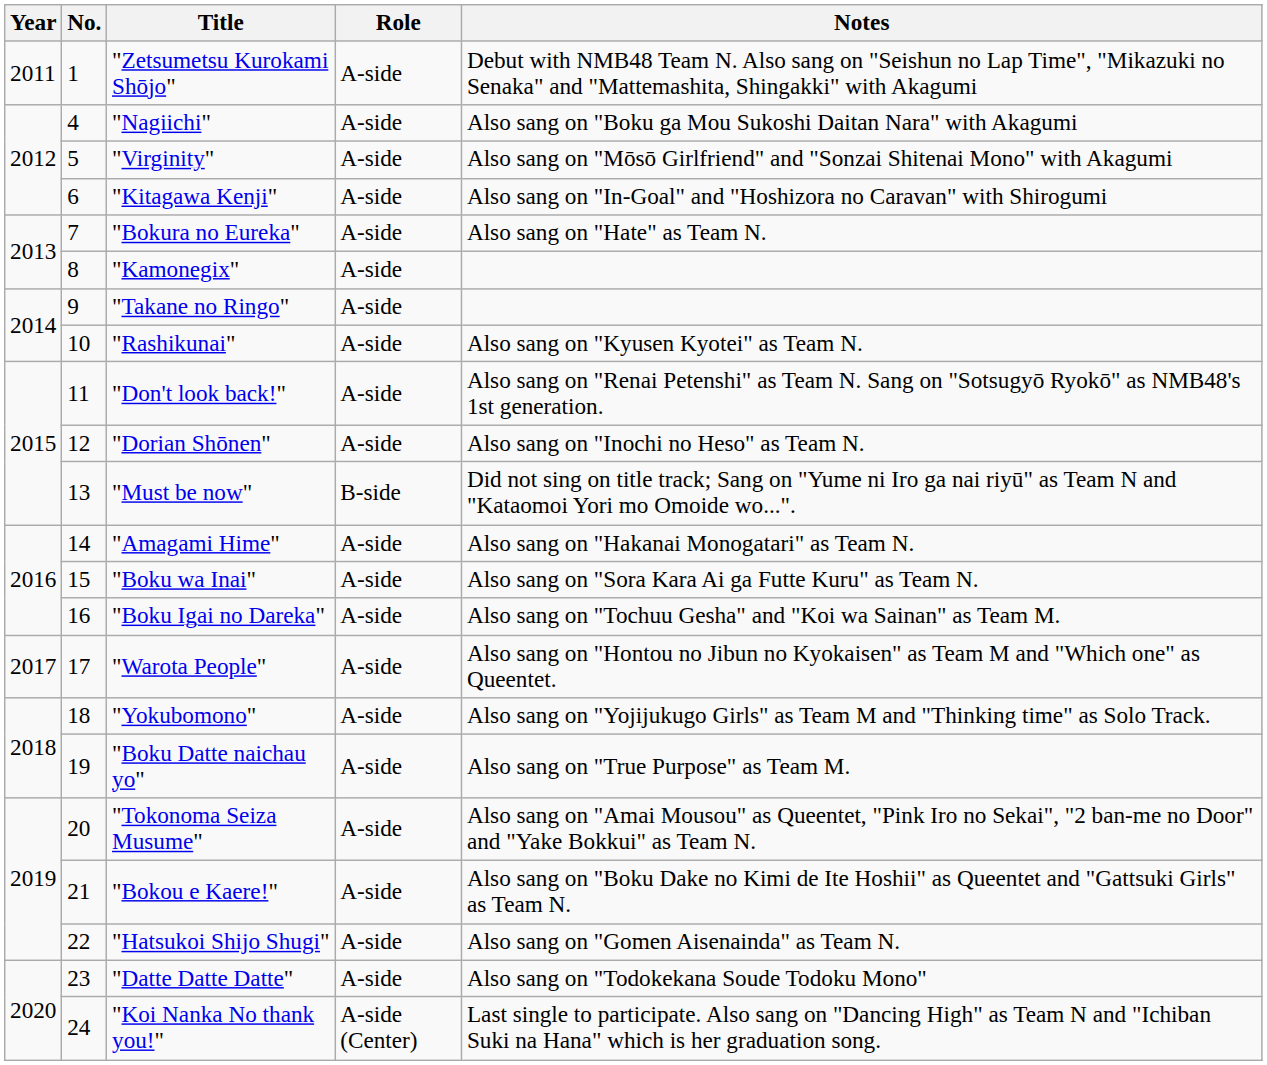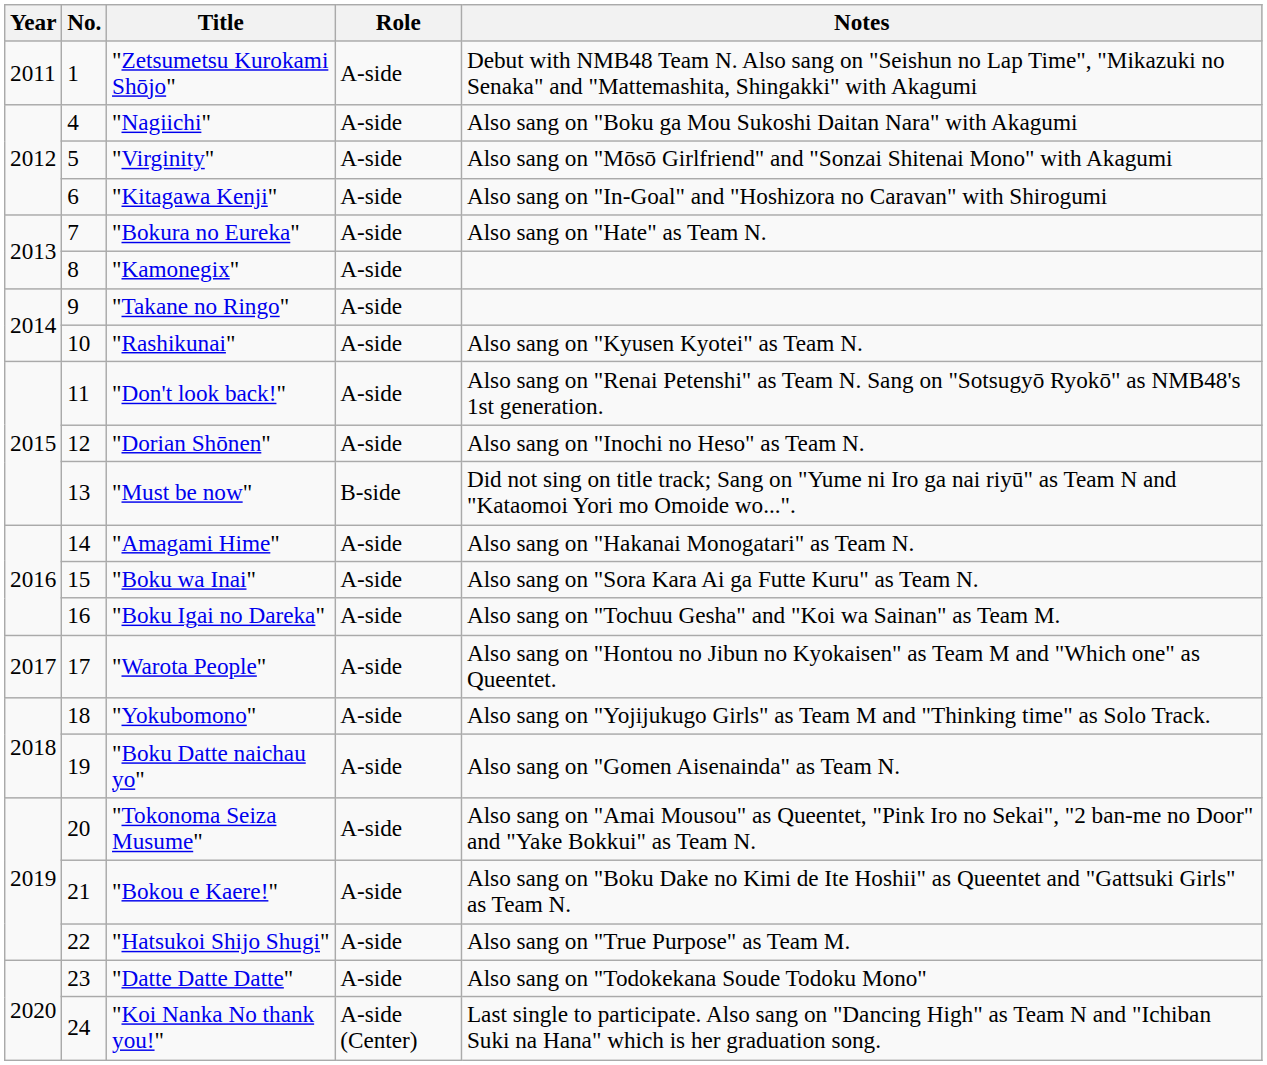"Boku Datte naichau yo" | Notes: Also sang on "True Purpose" as Team M. -> Also sang on "Gomen Aisenainda" as Team N.
"Hatsukoi Shijo Shugi" | Notes: Also sang on "Gomen Aisenainda" as Team N. -> Also sang on "True Purpose" as Team M.
